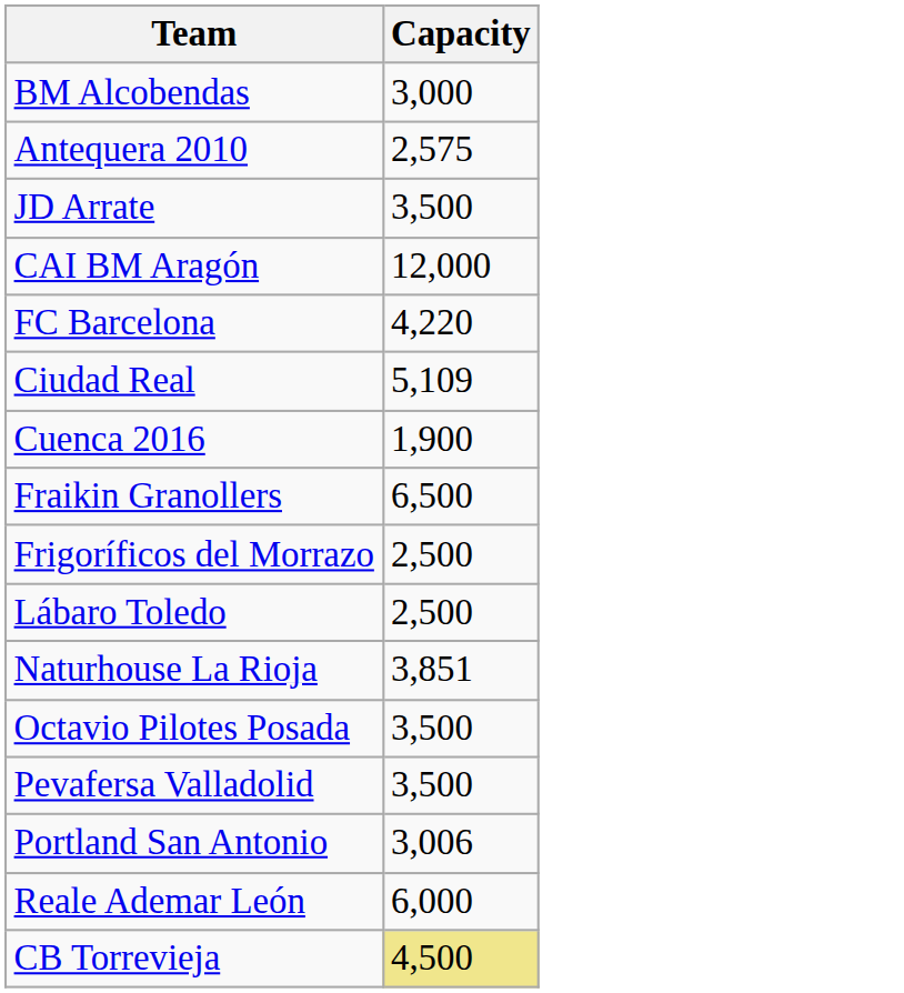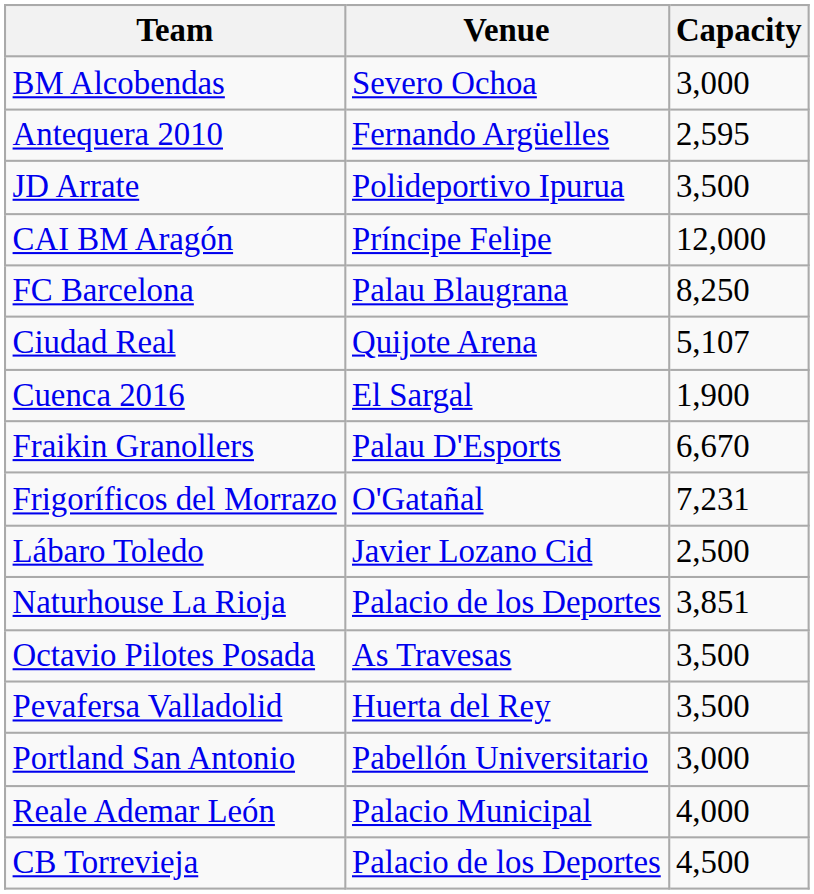+ column: Venue | Severo Ochoa | Fernando Argüelles | Polideportivo Ipurua | Príncipe Felipe | Palau Blaugrana | Quijote Arena | El Sargal | Palau D'Esports | O'Gatañal | Javier Lozano Cid | Palacio de los Deportes | As Travesas | Huerta del Rey | Pabellón Universitario | Palacio Municipal | Palacio de los Deportes
Antequera 2010 | Capacity: 2,575 -> 2,595
FC Barcelona | Capacity: 4,220 -> 8,250
Ciudad Real | Capacity: 5,109 -> 5,107
Fraikin Granollers | Capacity: 6,500 -> 6,670
Frigoríficos del Morrazo | Capacity: 2,500 -> 7,231
Portland San Antonio | Capacity: 3,006 -> 3,000
Reale Ademar León | Capacity: 6,000 -> 4,000
CB Torrevieja | Capacity: khaki background -> no background
